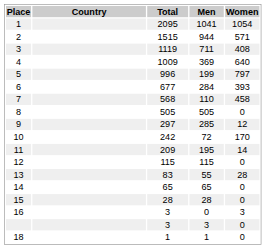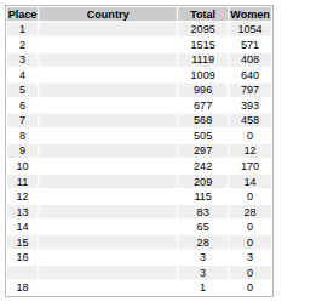- column: Men | 1041 | 944 | 711 | 369 | 199 | 284 | 110 | 505 | 285 | 72 | 195 | 115 | 55 | 65 | 28 | 0 | 3 | 1
